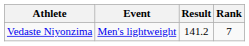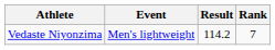Vedaste Niyonzima | Result: 141.2 -> 114.2
